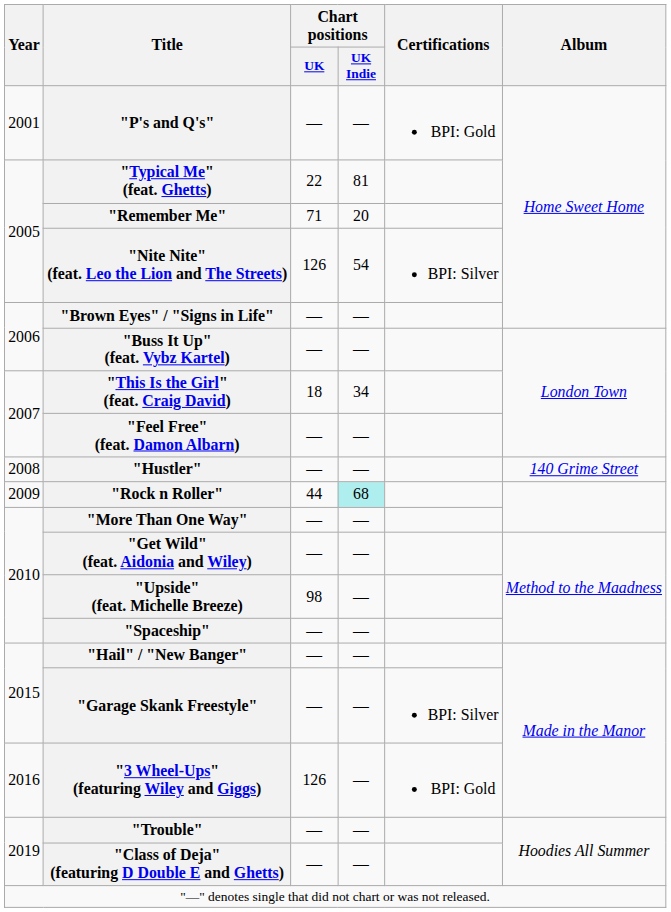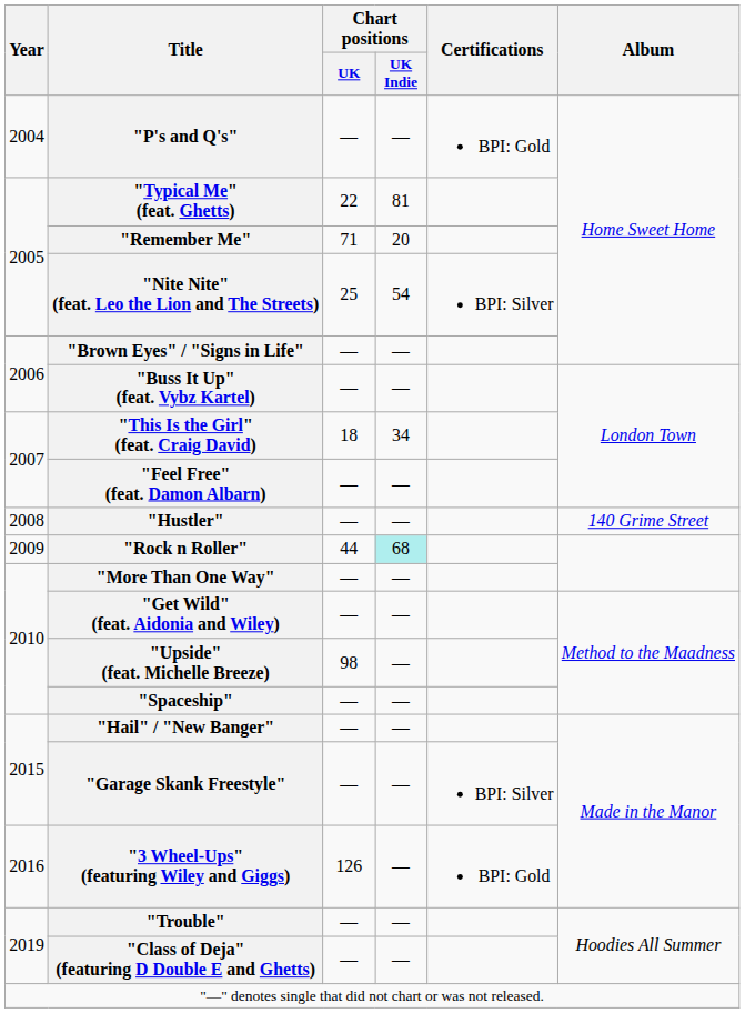"P's and Q's" | Year: 2001 -> 2004
"Nite Nite" (feat. Leo the Lion and The Streets) | Chart positions / UK: 126 -> 25
